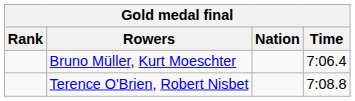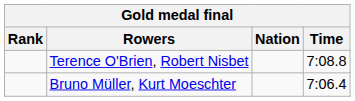rows swapped: Bruno Müller, Kurt Moeschter <-> Terence O'Brien, Robert Nisbet
